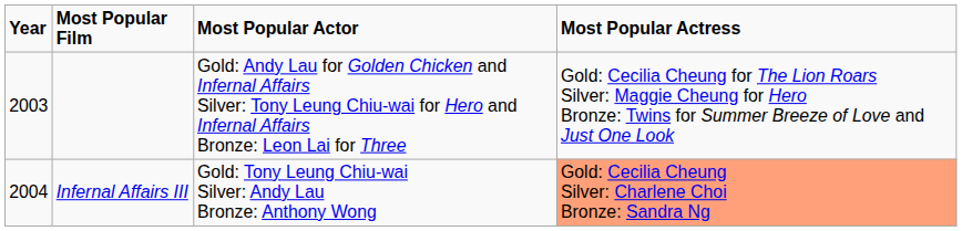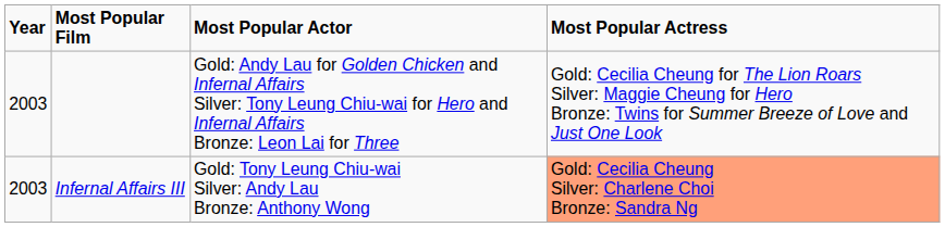Infernal Affairs III | Year: 2004 -> 2003
